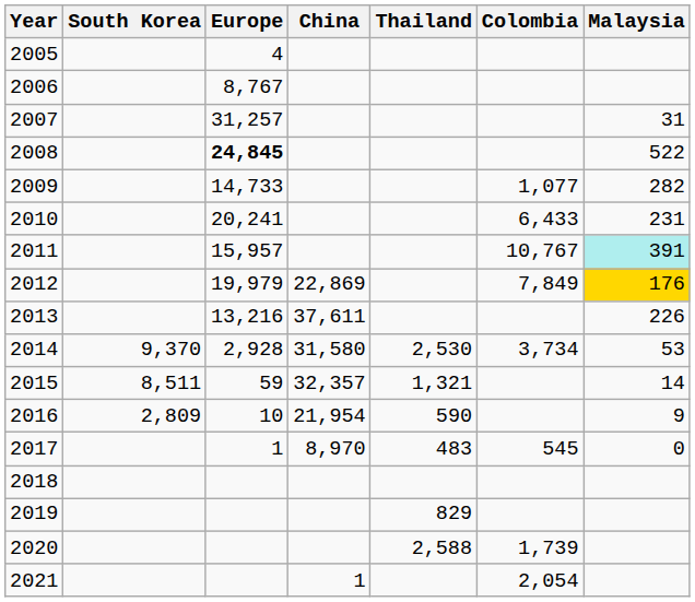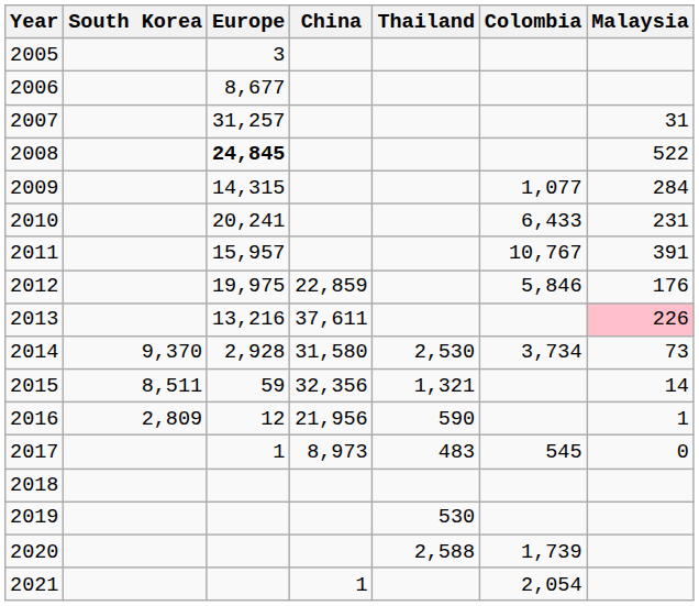2005 | Europe: 4 -> 3
2006 | Europe: 8,767 -> 8,677
2009 | Europe: 14,733 -> 14,315
2009 | Malaysia: 282 -> 284
2011 | Malaysia: paleturquoise background -> no background
2012 | Europe: 19,979 -> 19,975
2012 | China: 22,869 -> 22,859
2012 | Colombia: 7,849 -> 5,846
2012 | Malaysia: gold background -> no background
2013 | Malaysia: no background -> pink background
2014 | Malaysia: 53 -> 73
2015 | China: 32,357 -> 32,356
2016 | Europe: 10 -> 12
2016 | China: 21,954 -> 21,956
2016 | Malaysia: 9 -> 1
2017 | China: 8,970 -> 8,973
2019 | Thailand: 829 -> 530
